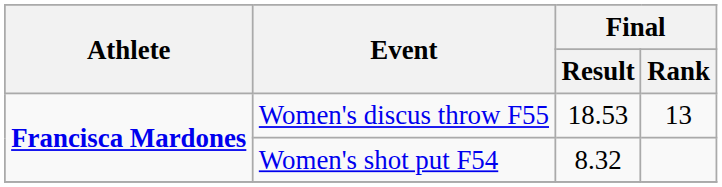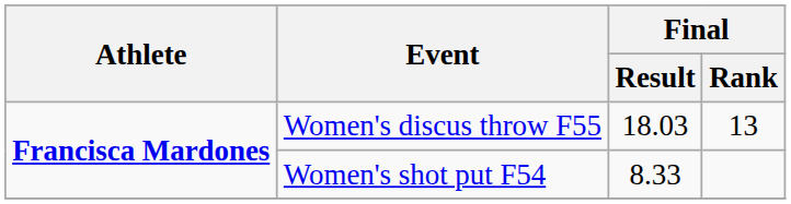Women's discus throw F55 | Final / Result: 18.53 -> 18.03
Women's shot put F54 | Final / Result: 8.32 -> 8.33
